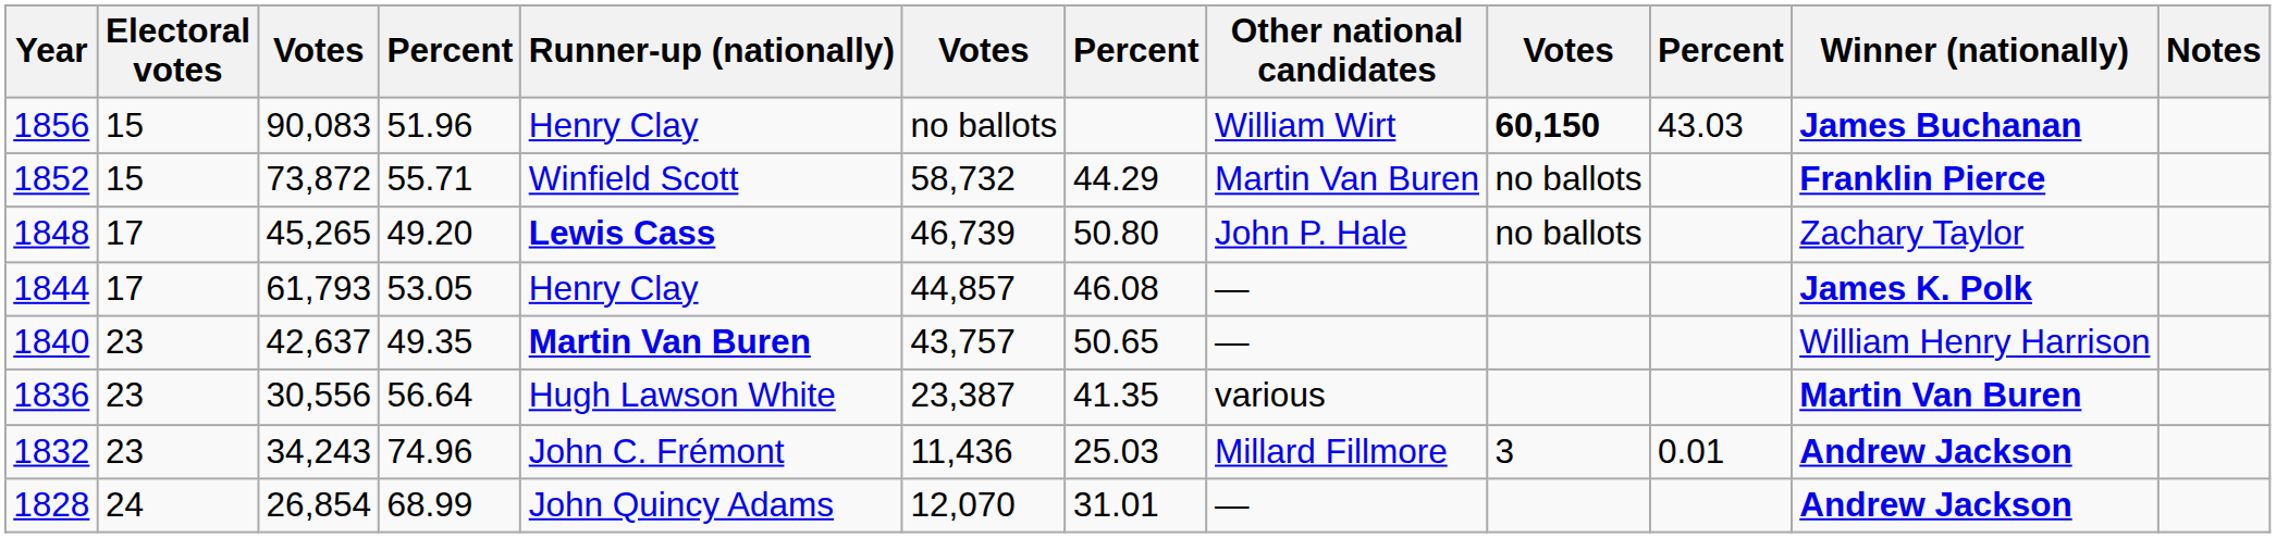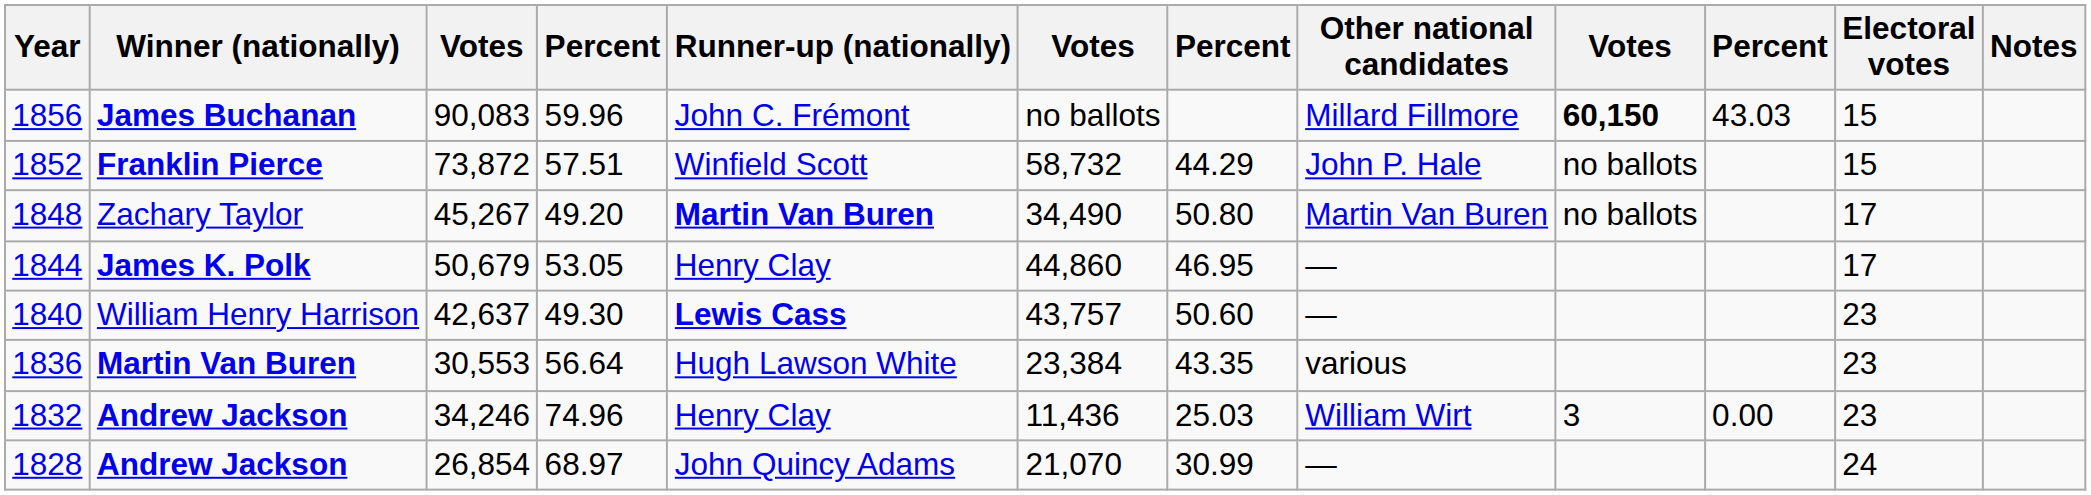columns swapped: Winner (nationally) <-> Electoral votes
1856 | column 4: 51.96 -> 59.96
1856 | Runner-up (nationally): Henry Clay -> John C. Frémont
1856 | Other national candidates: William Wirt -> Millard Fillmore
1852 | column 4: 55.71 -> 57.51
1852 | Other national candidates: Martin Van Buren -> John P. Hale
1848 | column 3: 45,265 -> 45,267
1848 | Runner-up (nationally): Lewis Cass -> Martin Van Buren
1848 | column 6: 46,739 -> 34,490
1848 | Other national candidates: John P. Hale -> Martin Van Buren
1844 | column 3: 61,793 -> 50,679
1844 | column 6: 44,857 -> 44,860
1844 | column 7: 46.08 -> 46.95
1840 | column 4: 49.35 -> 49.30
1840 | Runner-up (nationally): Martin Van Buren -> Lewis Cass
1840 | column 7: 50.65 -> 50.60
1836 | column 3: 30,556 -> 30,553
1836 | column 6: 23,387 -> 23,384
1836 | column 7: 41.35 -> 43.35
1832 | column 3: 34,243 -> 34,246
1832 | Runner-up (nationally): John C. Frémont -> Henry Clay
1832 | Other national candidates: Millard Fillmore -> William Wirt
1832 | column 10: 0.01 -> 0.00
1828 | column 4: 68.99 -> 68.97
1828 | column 6: 12,070 -> 21,070
1828 | column 7: 31.01 -> 30.99
